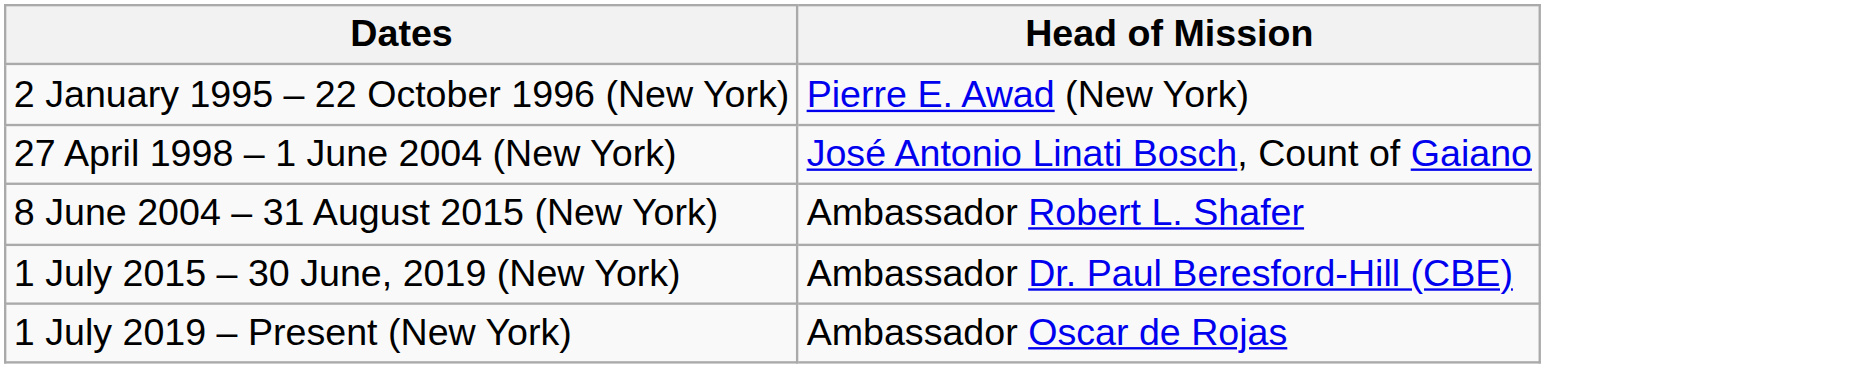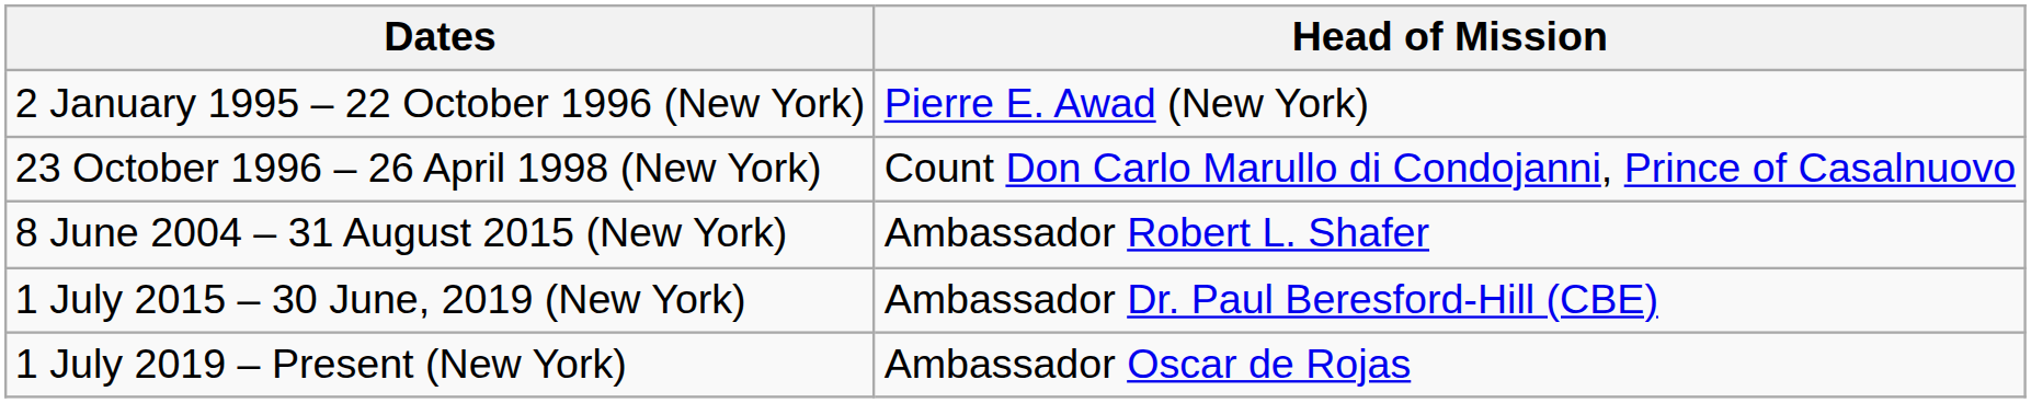+ row: 23 October 1996 – 26 April 1998 (New York) | Count Don Carlo Marullo di Condojanni, Prince of Casalnuovo
- row: 27 April 1998 – 1 June 2004 (New York) | José Antonio Linati Bosch, Count of Gaiano
